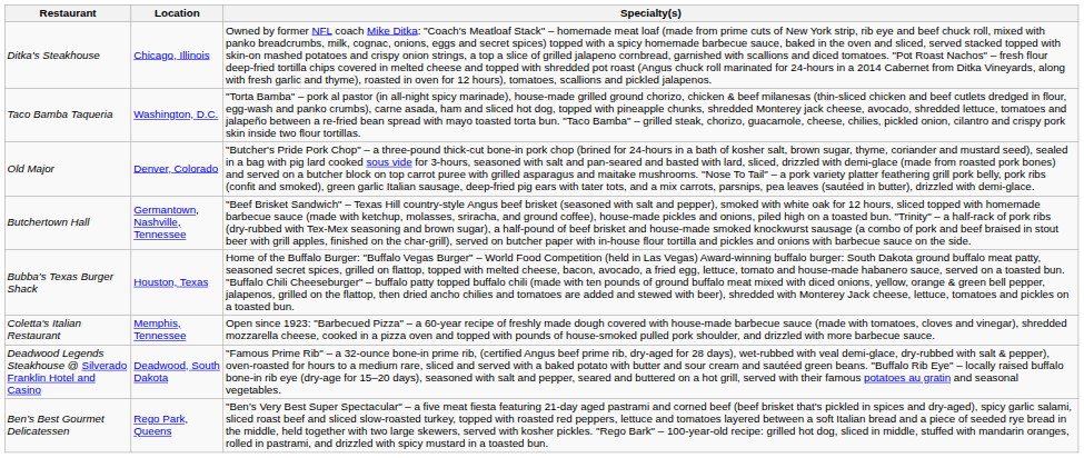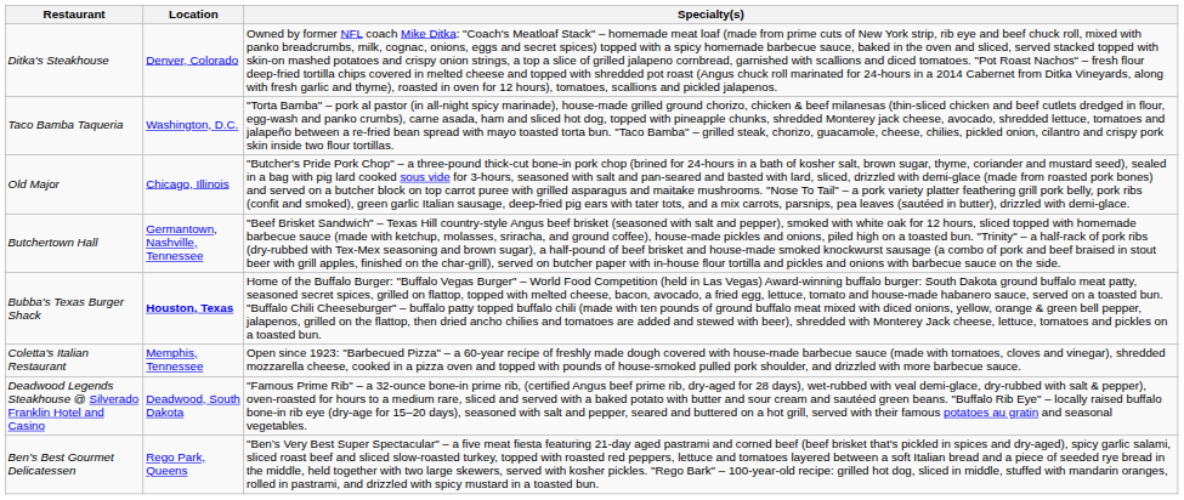Ditka's Steakhouse | Location: Chicago, Illinois -> Denver, Colorado
Old Major | Location: Denver, Colorado -> Chicago, Illinois
Bubba's Texas Burger Shack | Location: normal -> bold
